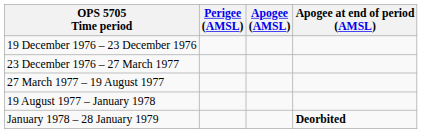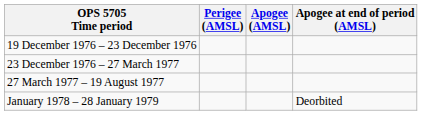- row: 19 August 1977 – January 1978
January 1978 – 28 January 1979 | Apogee at end of period (AMSL): bold -> normal
